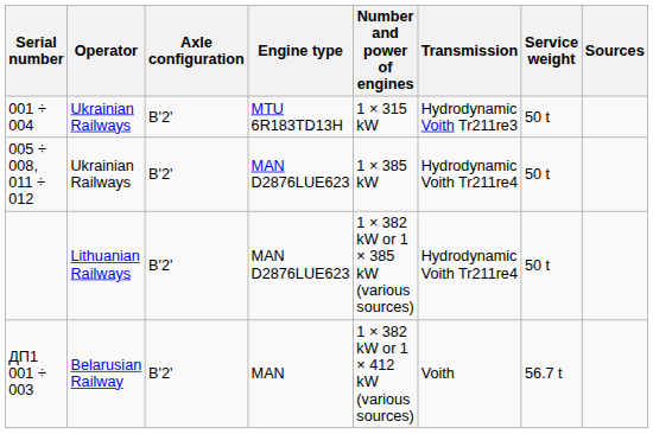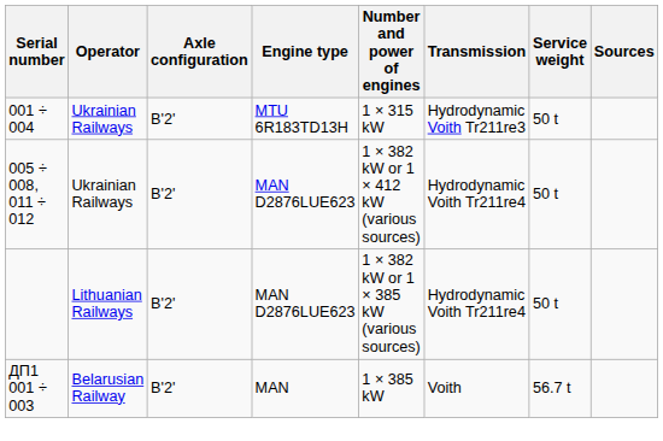005 ÷ 008, 011 ÷ 012 | Number and power of engines: 1 × 385 kW -> 1 × 382 kW or 1 × 412 kW (various sources)
ДП1 001 ÷ 003 | Number and power of engines: 1 × 382 kW or 1 × 412 kW (various sources) -> 1 × 385 kW
